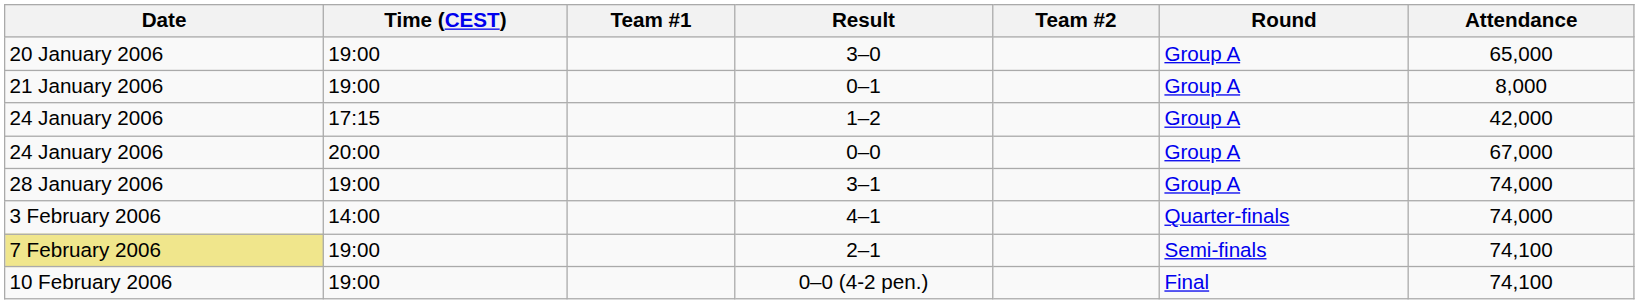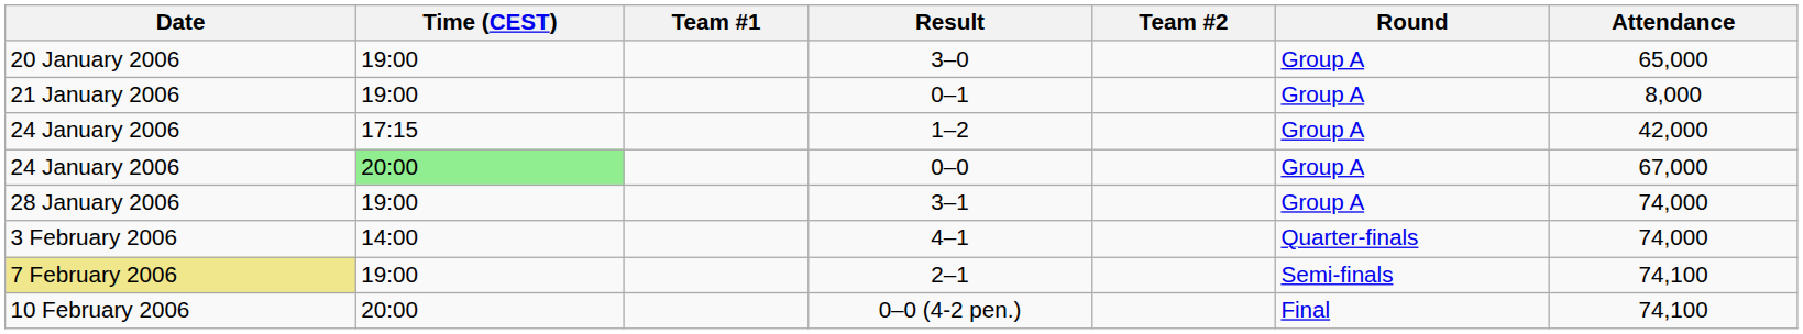0–0 | Time (CEST): no background -> lightgreen background
0–0 (4-2 pen.) | Time (CEST): 19:00 -> 20:00
